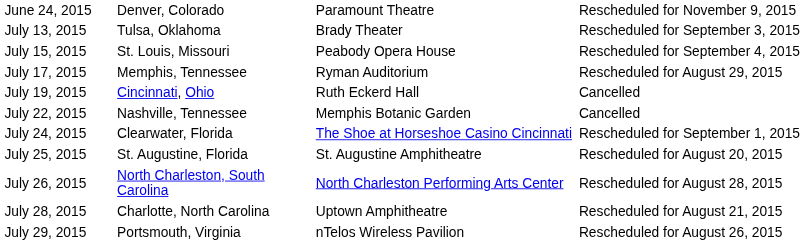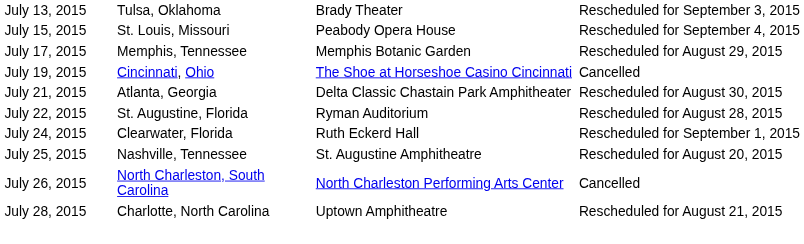- row: June 24, 2015 | Denver, Colorado | Paramount Theatre | Rescheduled for November 9, 2015
July 17, 2015 | column 3: Ryman Auditorium -> Memphis Botanic Garden
July 19, 2015 | column 3: Ruth Eckerd Hall -> The Shoe at Horseshoe Casino Cincinnati
+ row: July 21, 2015 | Atlanta, Georgia | Delta Classic Chastain Park Amphitheater | Rescheduled for August 30, 2015
July 22, 2015 | column 2: Nashville, Tennessee -> St. Augustine, Florida
July 22, 2015 | column 3: Memphis Botanic Garden -> Ryman Auditorium
July 22, 2015 | column 4: Cancelled -> Rescheduled for August 28, 2015
July 24, 2015 | column 3: The Shoe at Horseshoe Casino Cincinnati -> Ruth Eckerd Hall
July 25, 2015 | column 2: St. Augustine, Florida -> Nashville, Tennessee
July 26, 2015 | column 4: Rescheduled for August 28, 2015 -> Cancelled
- row: July 29, 2015 | Portsmouth, Virginia | nTelos Wireless Pavilion | Rescheduled for August 26, 2015
